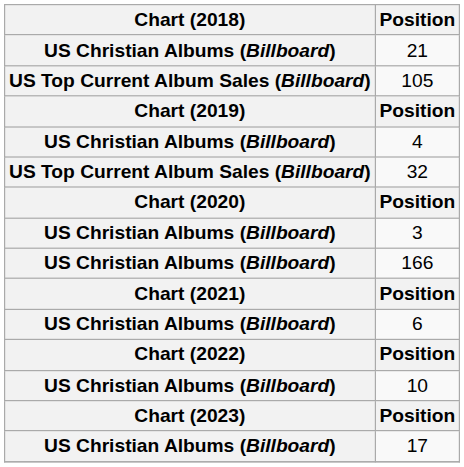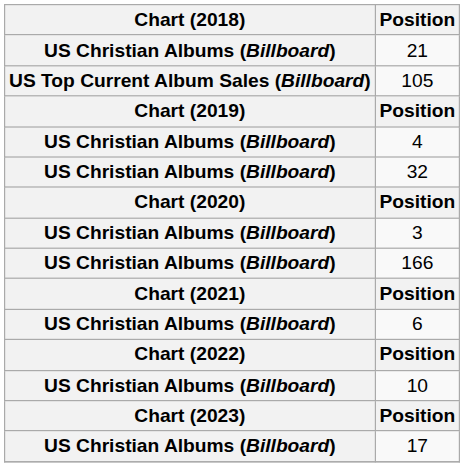32 | Chart (2018): US Top Current Album Sales (Billboard) -> US Christian Albums (Billboard)
